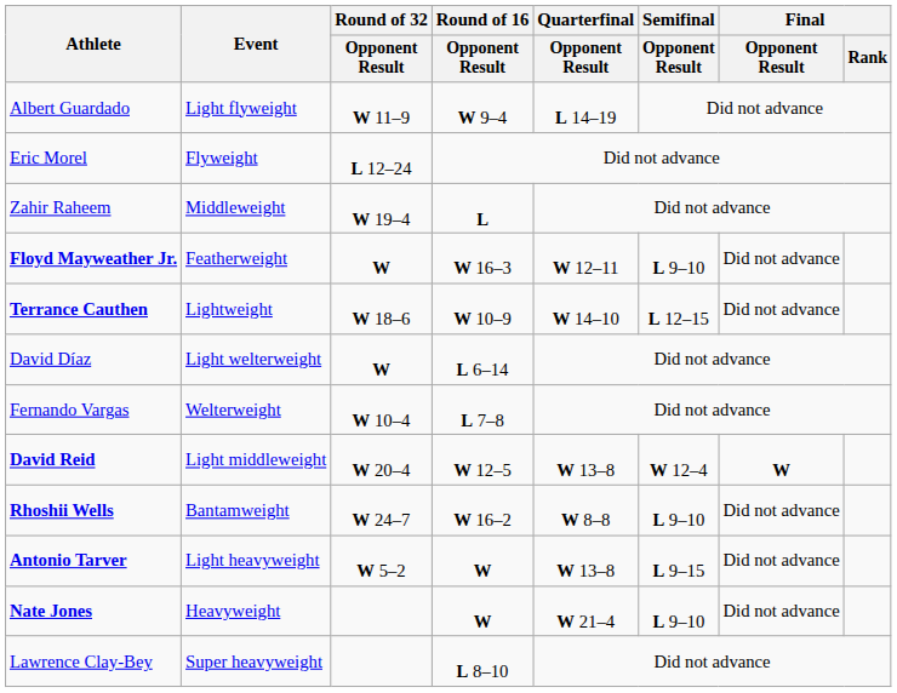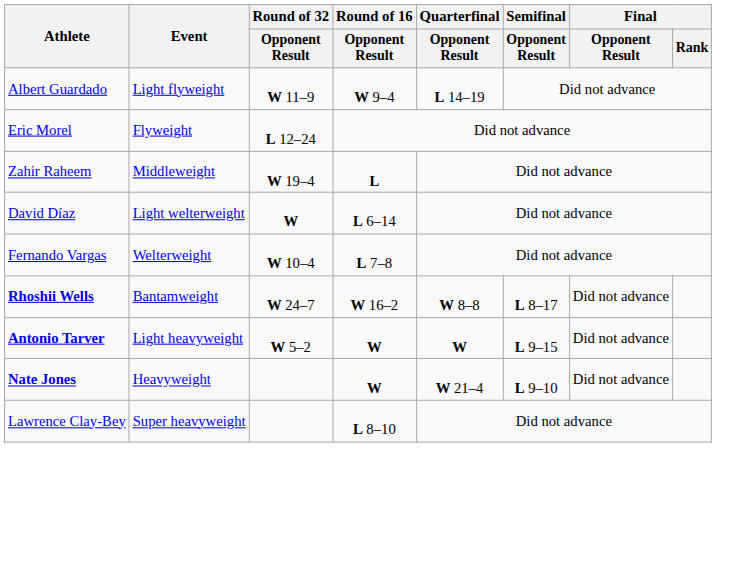- row: Floyd Mayweather Jr. | Featherweight | W | W 16–3 | W 12–11 | L 9–10 | Did not advance
- row: Terrance Cauthen | Lightweight | W 18–6 | W 10–9 | W 14–10 | L 12–15 | Did not advance
- row: David Reid | Light middleweight | W 20–4 | W 12–5 | W 13–8 | W 12–4 | W
Rhoshii Wells | Semifinal / Opponent Result: L 9–10 -> L 8–17
Antonio Tarver | Quarterfinal / Opponent Result: W 13–8 -> W
